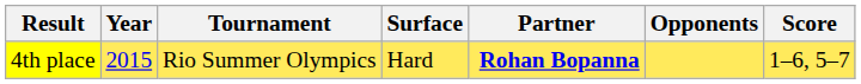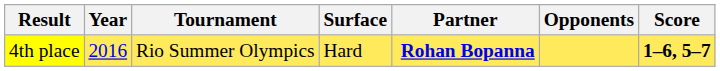4th place | Year: 2015 -> 2016
4th place | Score: normal -> bold
